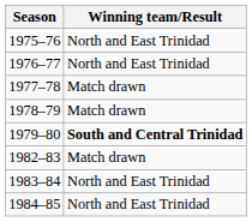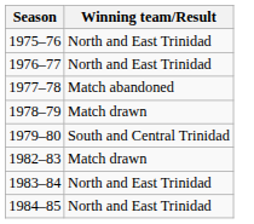1977–78 | Winning team/Result: Match drawn -> Match abandoned
1979–80 | Winning team/Result: bold -> normal
